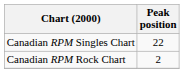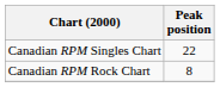Canadian RPM Rock Chart | Peak position: 2 -> 8
